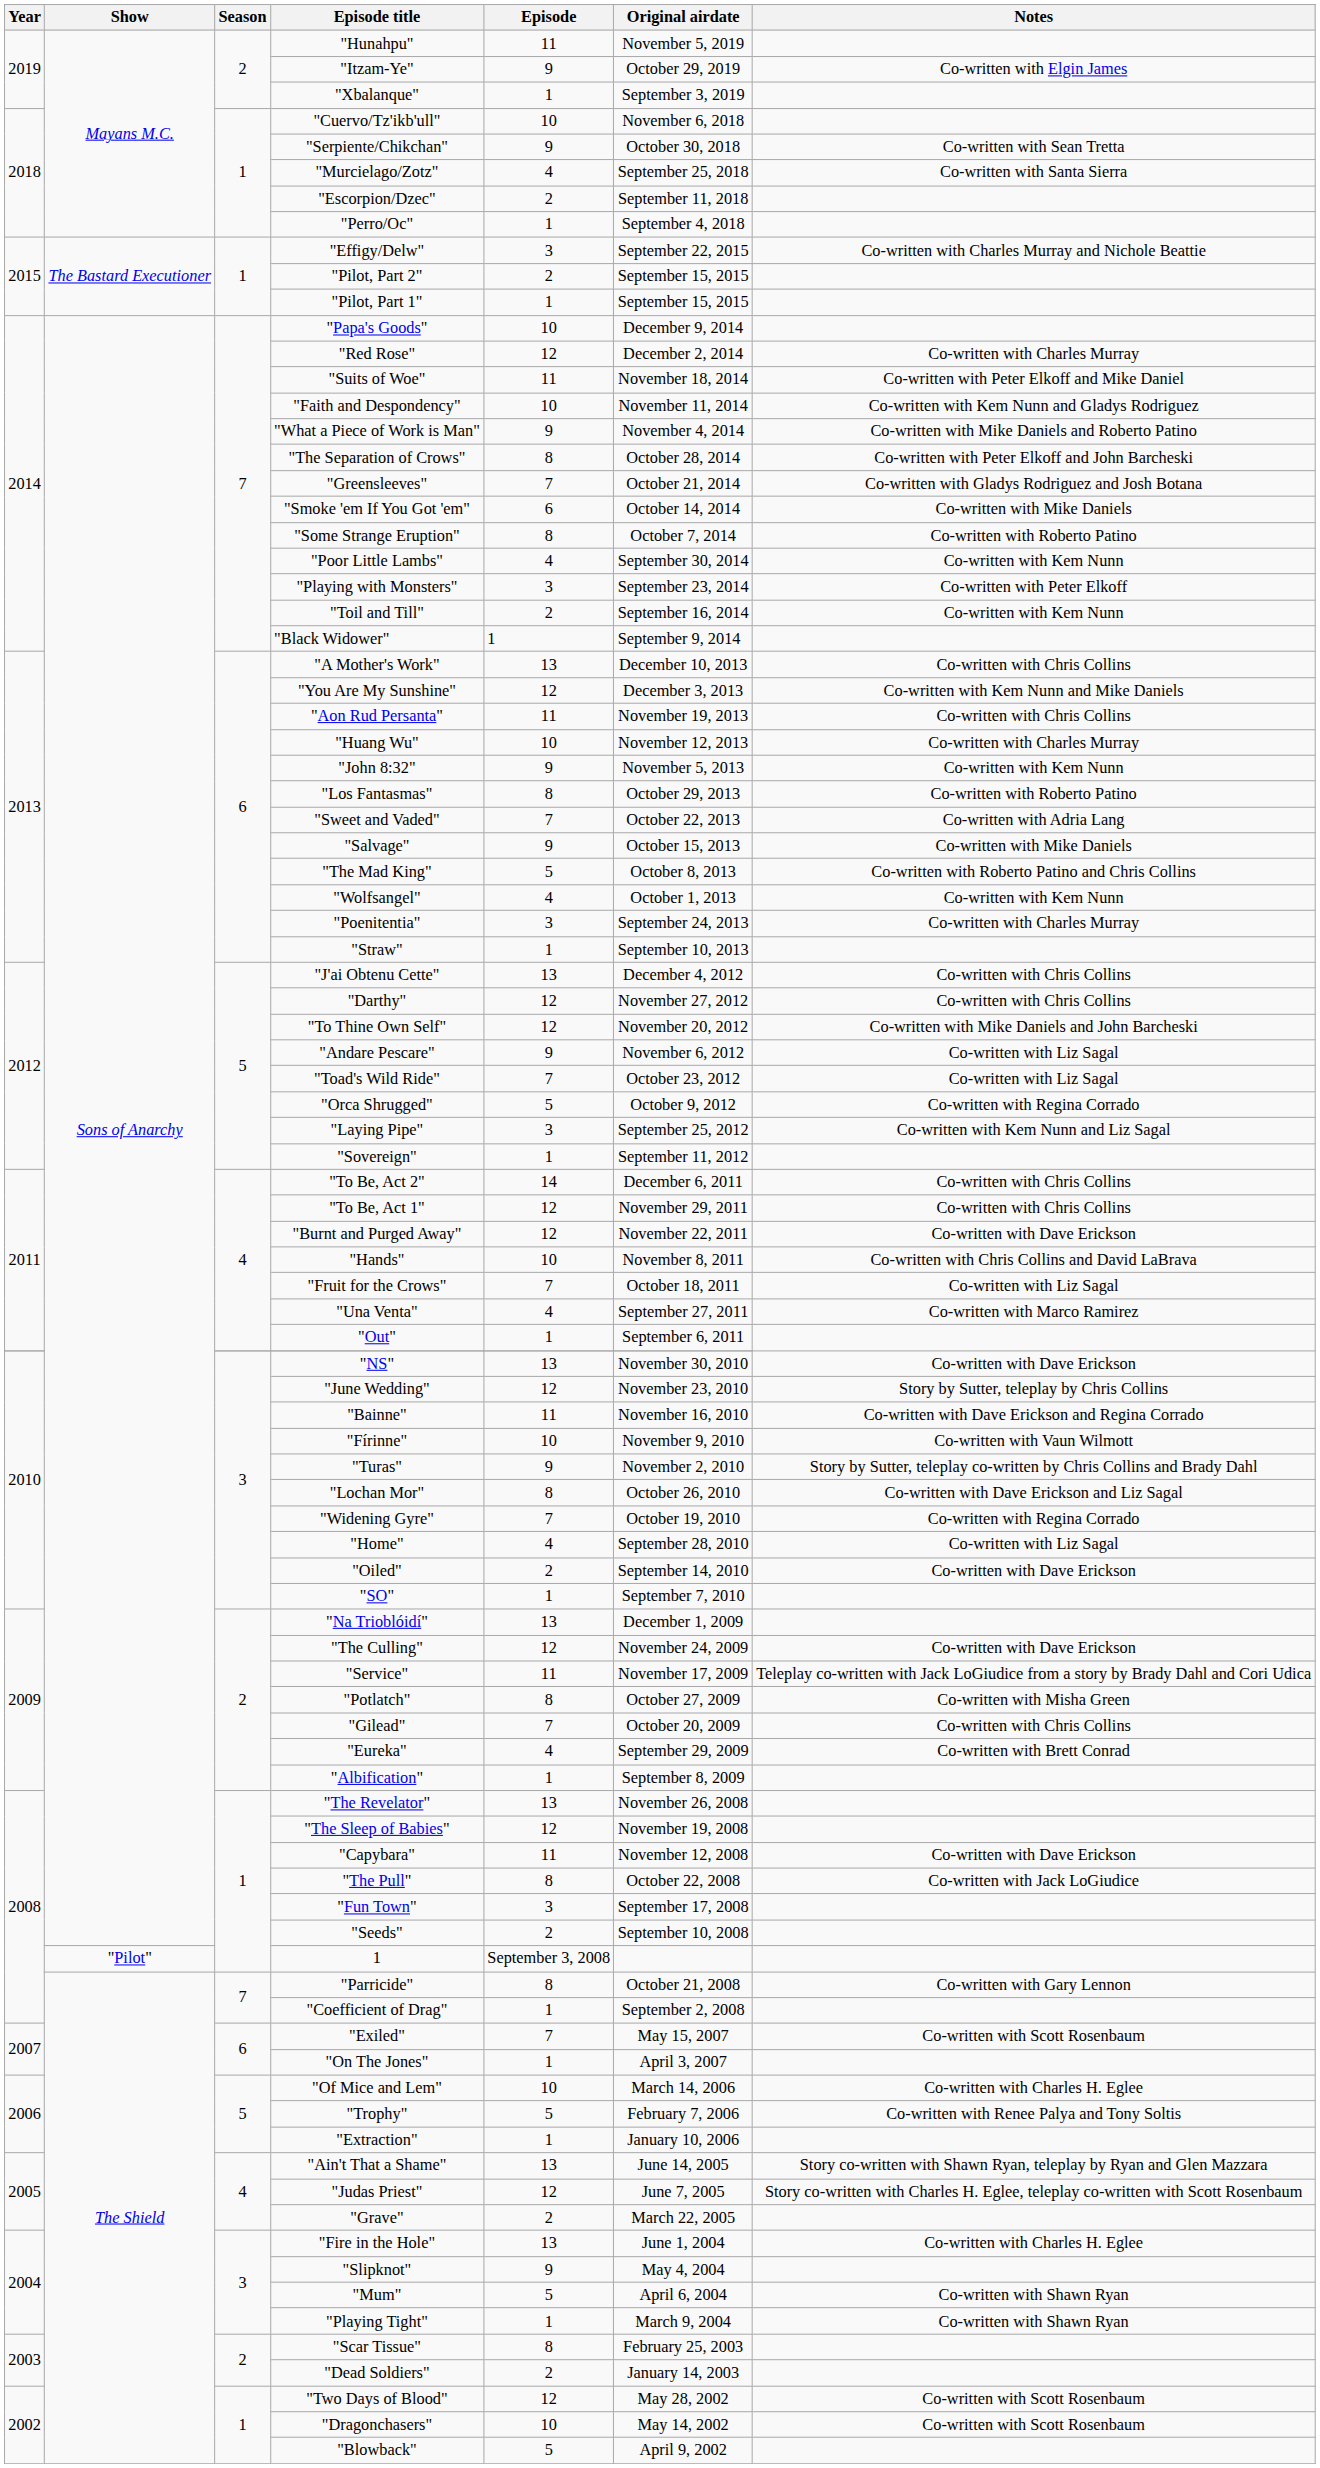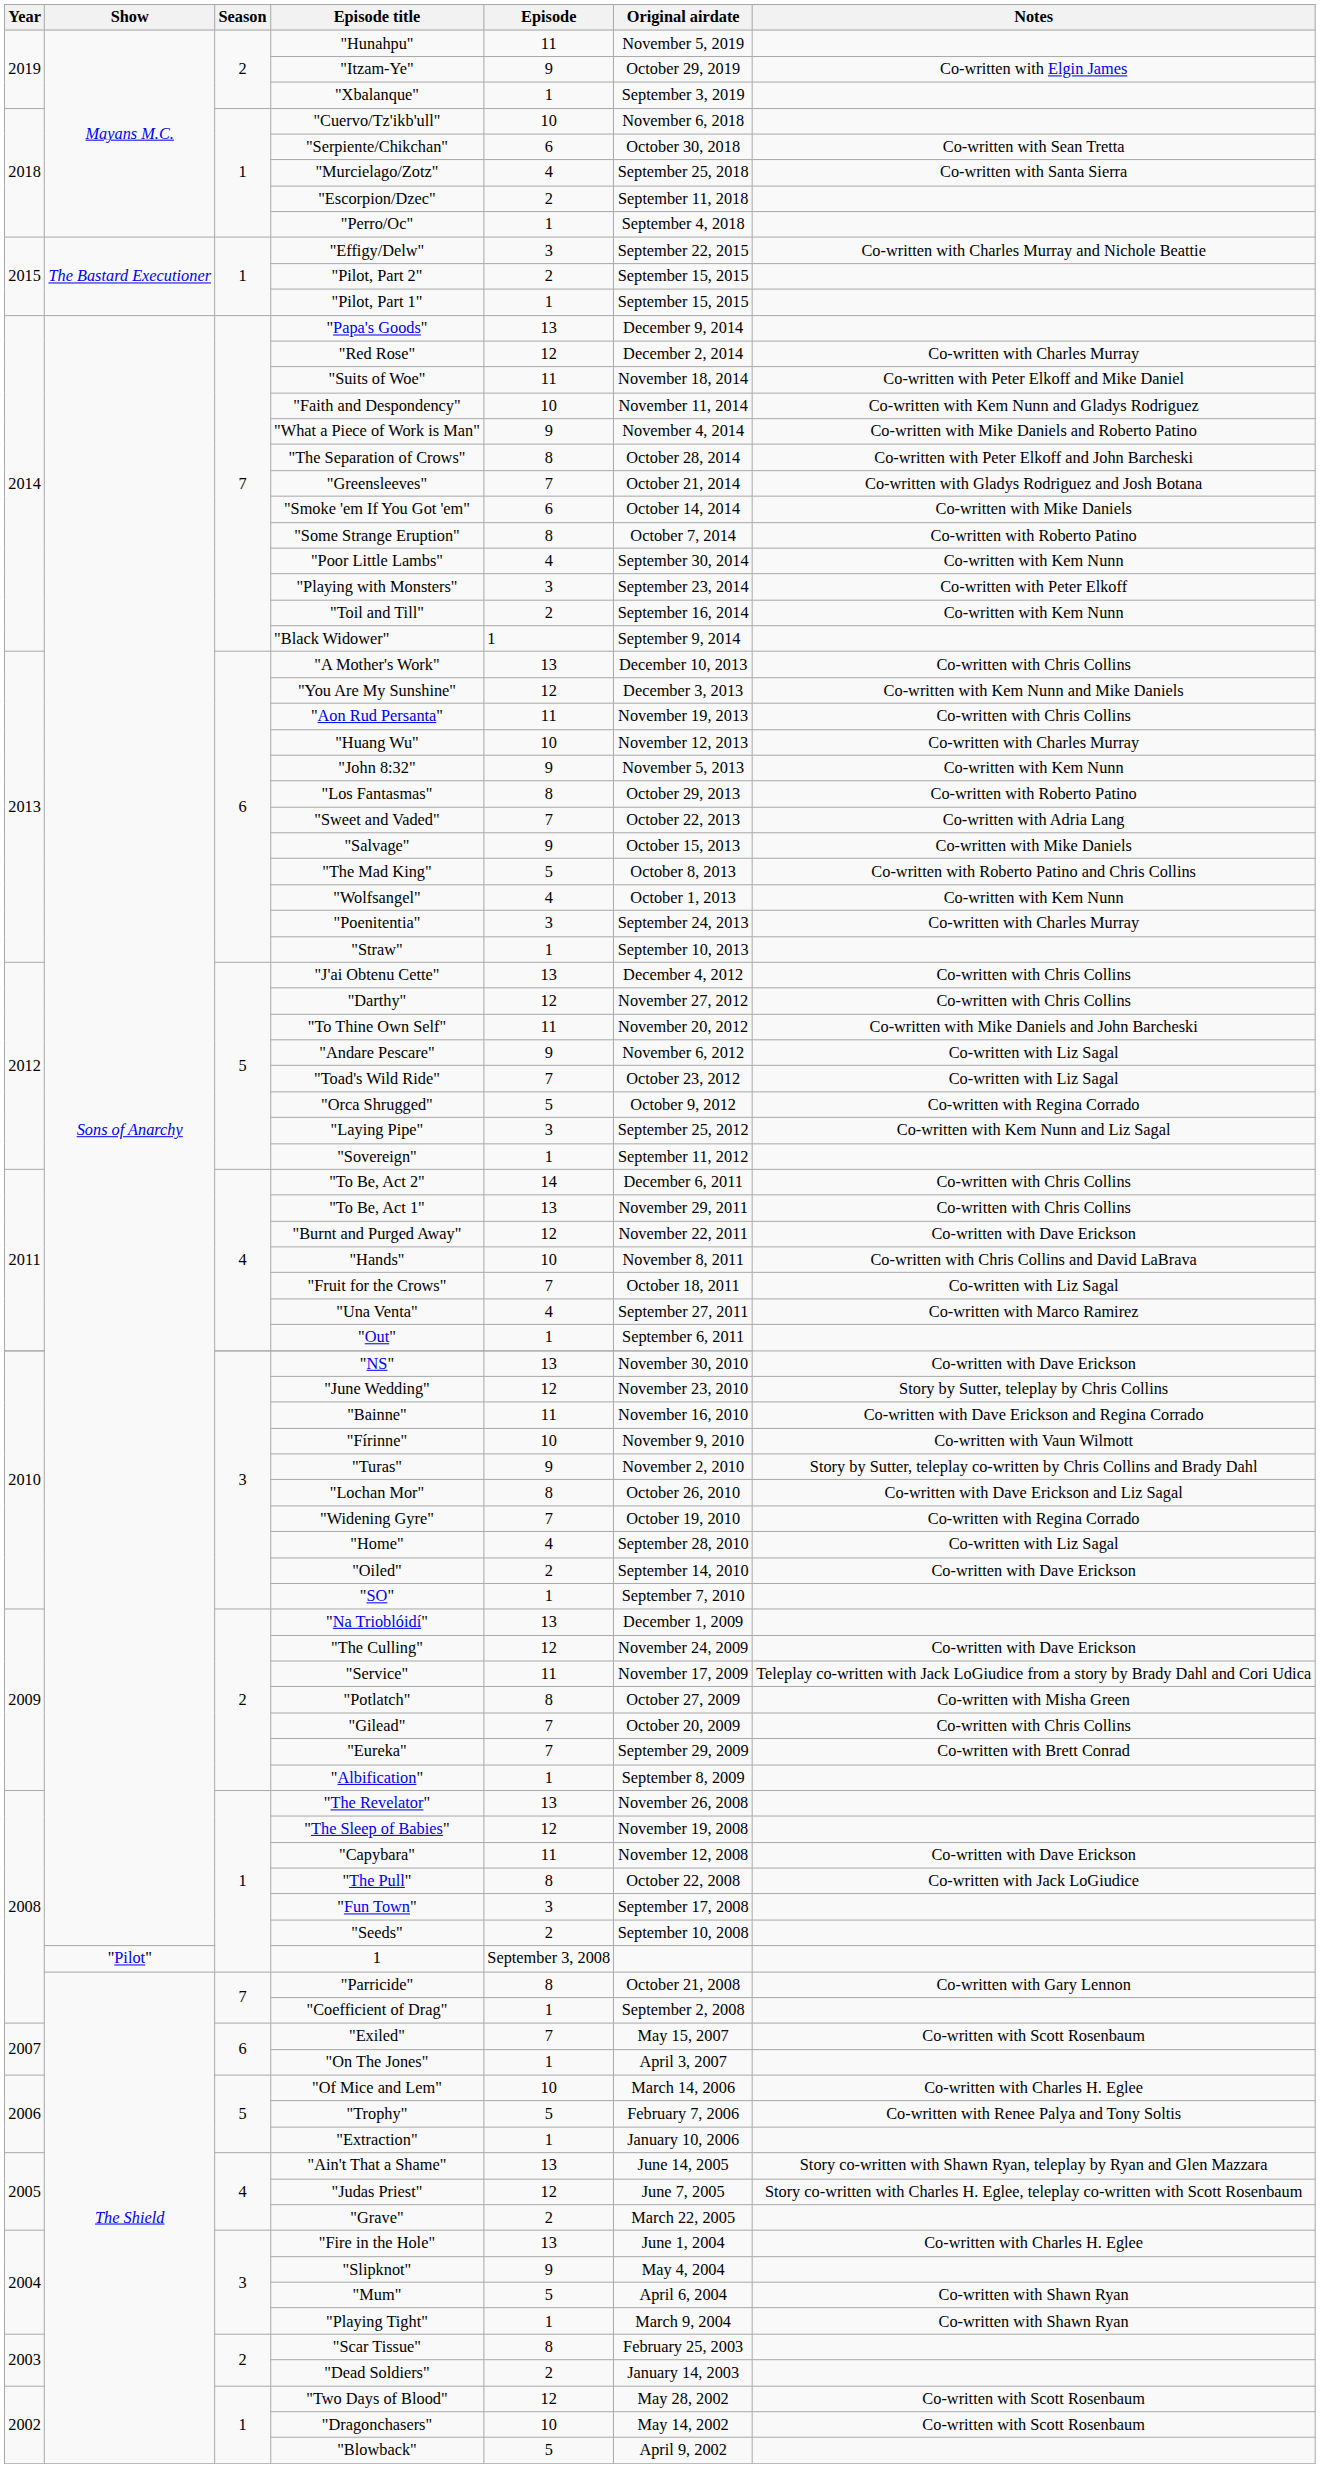"Serpiente/Chikchan" | Episode: 9 -> 6
"Papa's Goods" | Episode: 10 -> 13
"To Thine Own Self" | Episode: 12 -> 11
"To Be, Act 1" | Episode: 12 -> 13
"Eureka" | Episode: 4 -> 7
